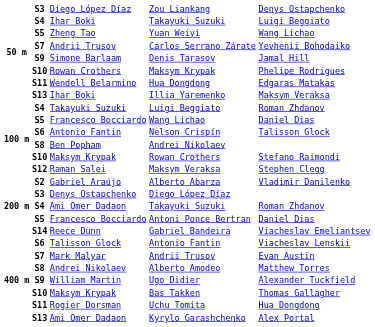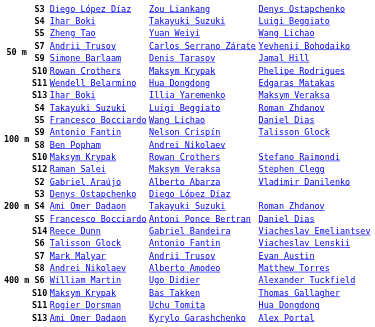Nelson Crispín | column 2: S6 -> S9
Ugo Didier | column 2: S9 -> S6
